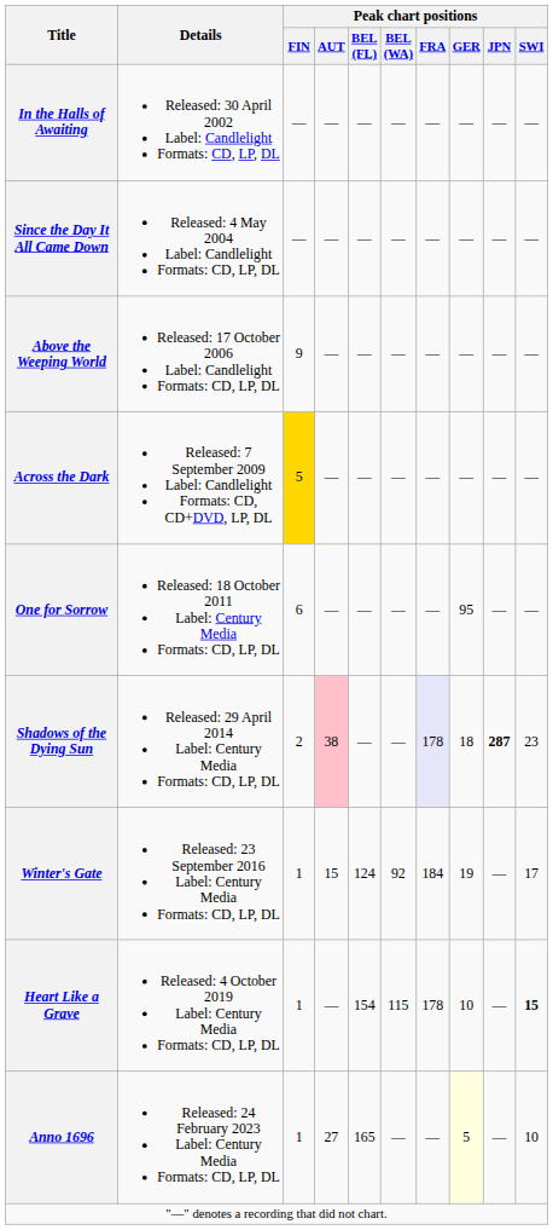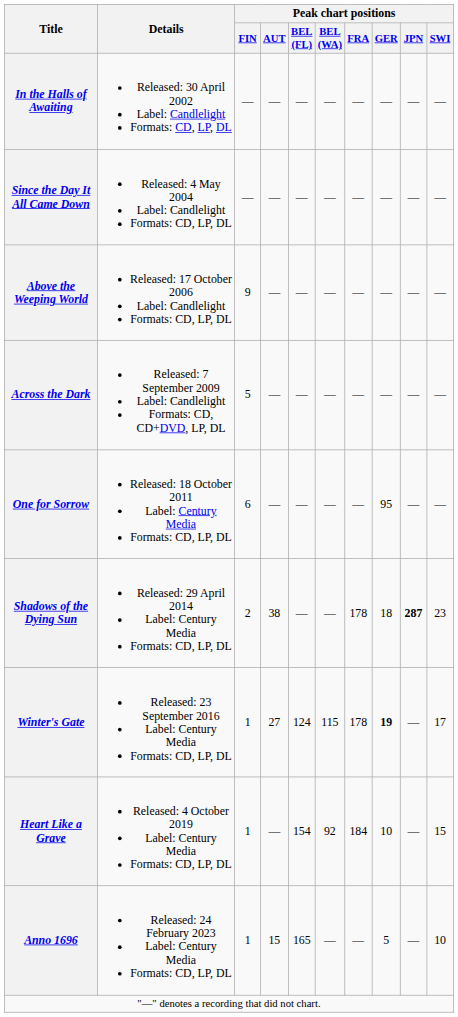Across the Dark | Peak chart positions / FIN: gold background -> no background
Shadows of the Dying Sun | Peak chart positions / AUT: pink background -> no background
Shadows of the Dying Sun | Peak chart positions / FRA: lavender background -> no background
Winter's Gate | Peak chart positions / AUT: 15 -> 27
Winter's Gate | Peak chart positions / BEL (WA): 92 -> 115
Winter's Gate | Peak chart positions / FRA: 184 -> 178
Winter's Gate | Peak chart positions / GER: normal -> bold
Heart Like a Grave | Peak chart positions / BEL (WA): 115 -> 92
Heart Like a Grave | Peak chart positions / FRA: 178 -> 184
Heart Like a Grave | Peak chart positions / SWI: bold -> normal
Anno 1696 | Peak chart positions / AUT: 27 -> 15
Anno 1696 | Peak chart positions / GER: lightyellow background -> no background
